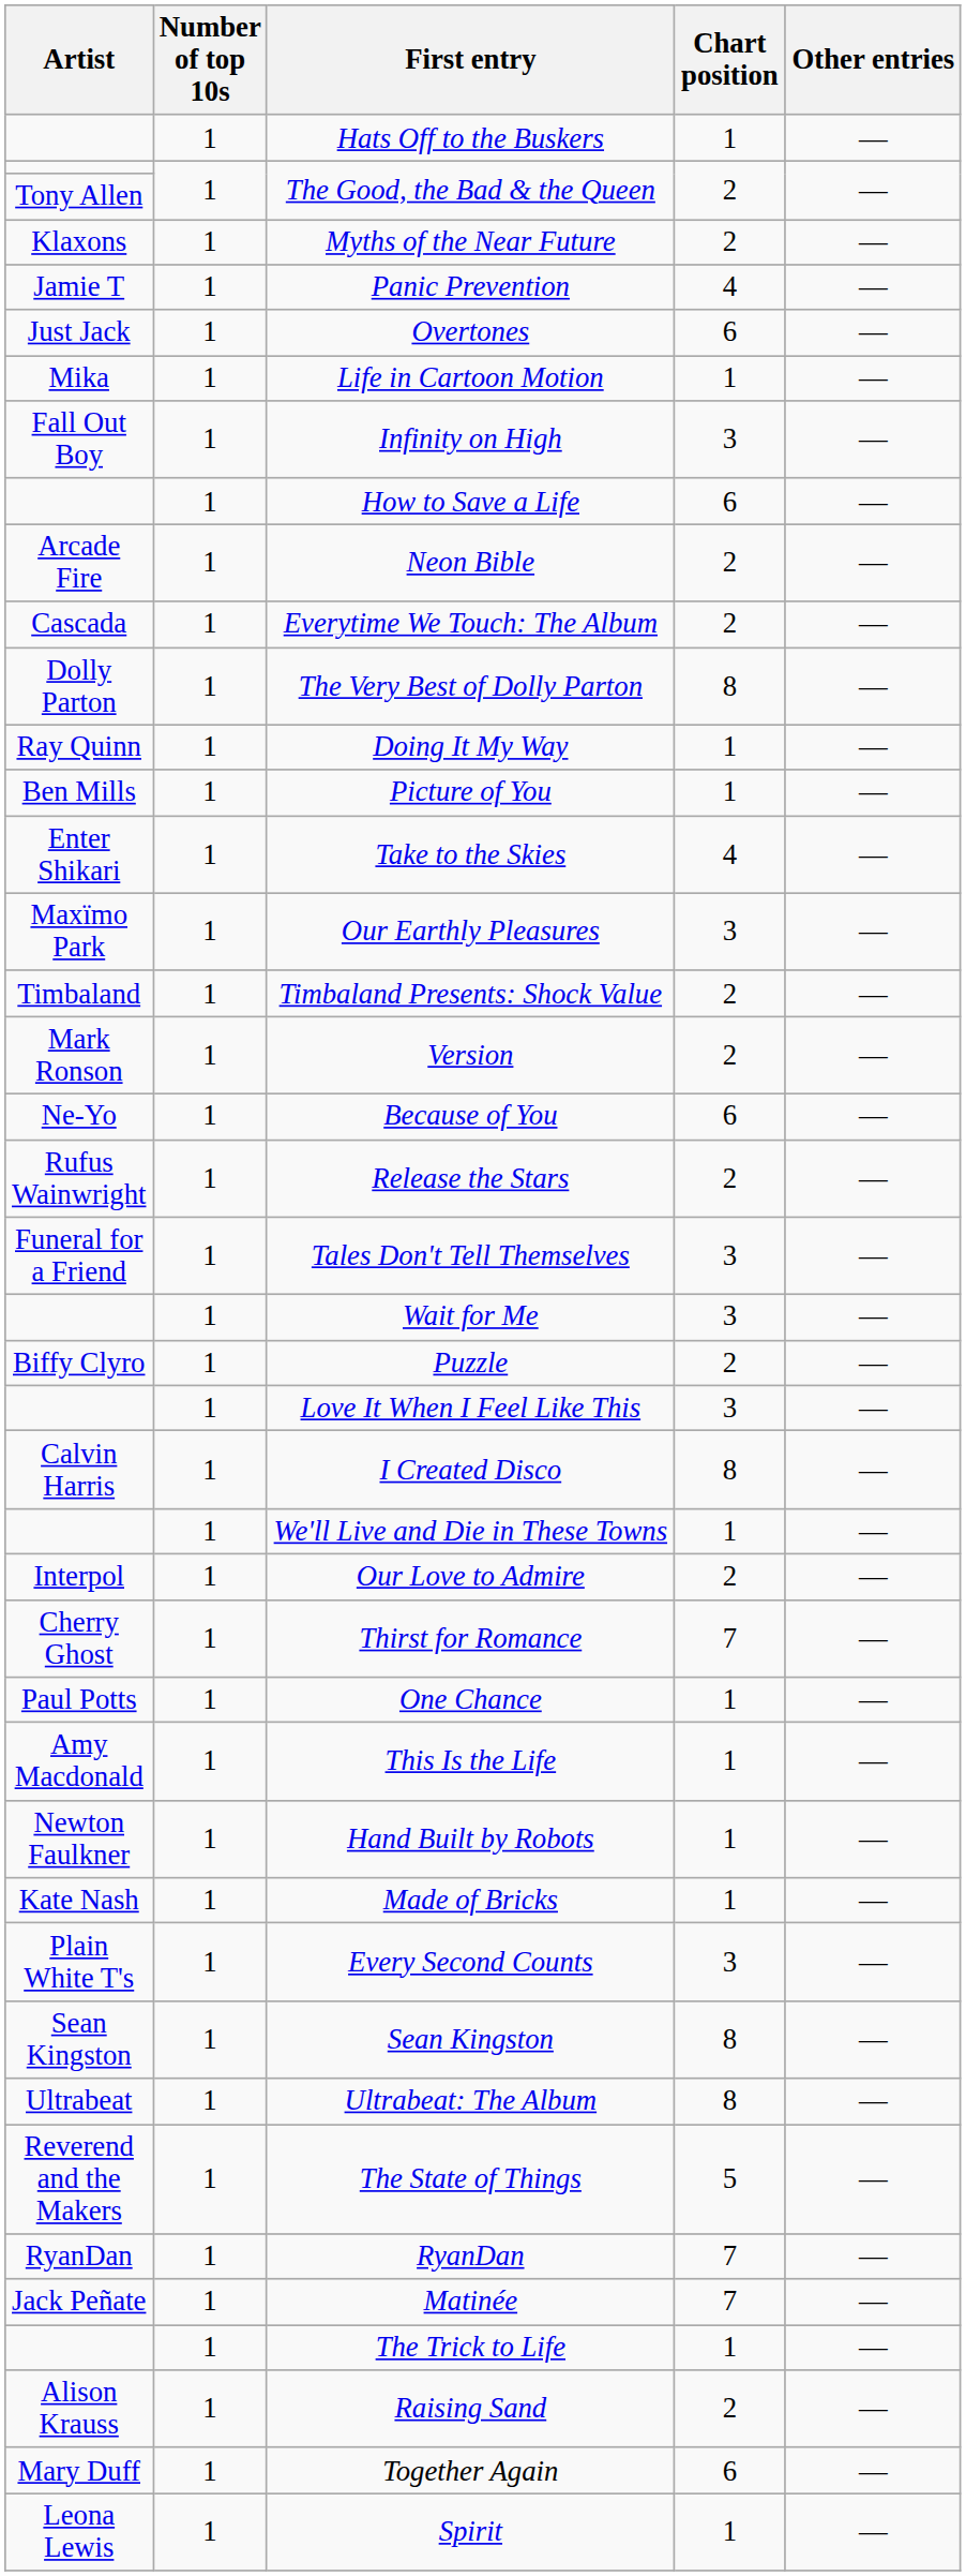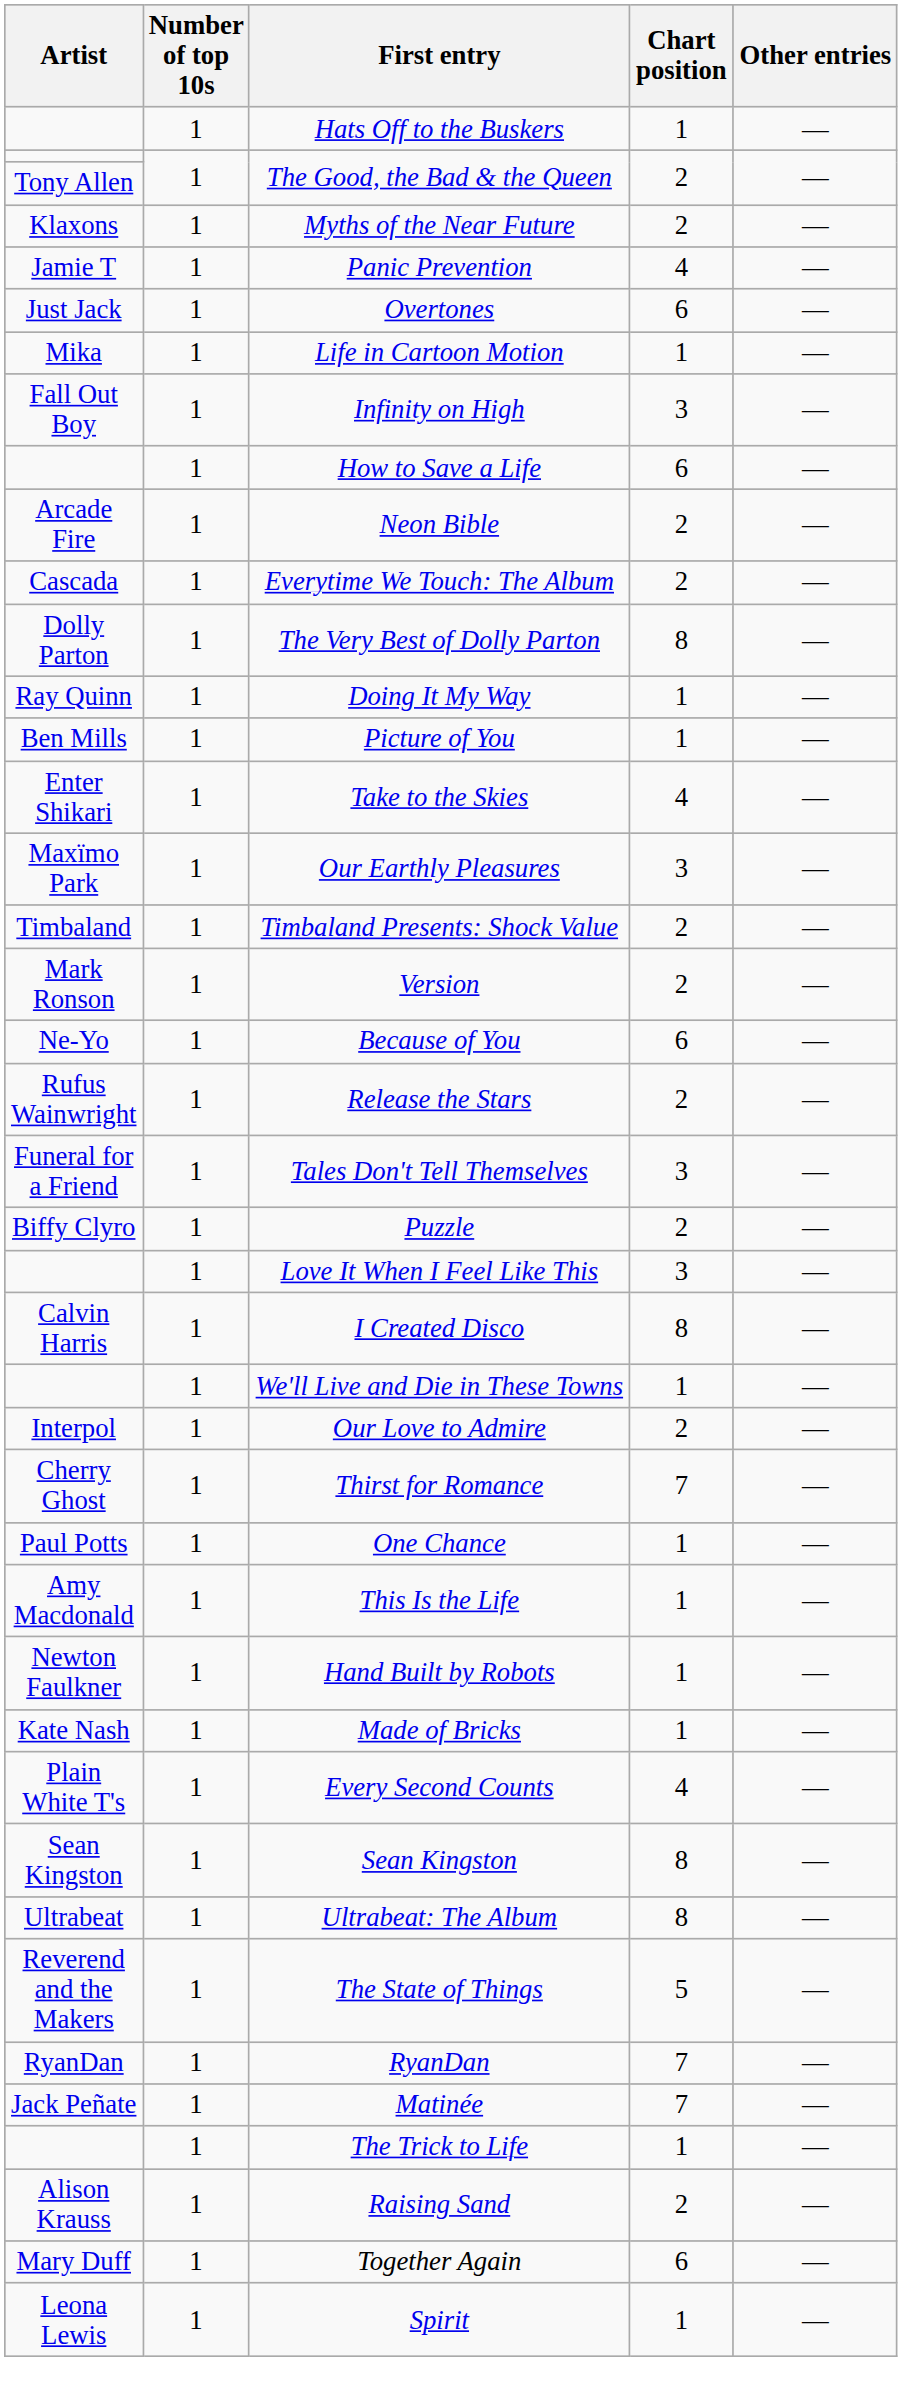- row: 1 | Wait for Me | 3 | —
Every Second Counts | Chart position: 3 -> 4
